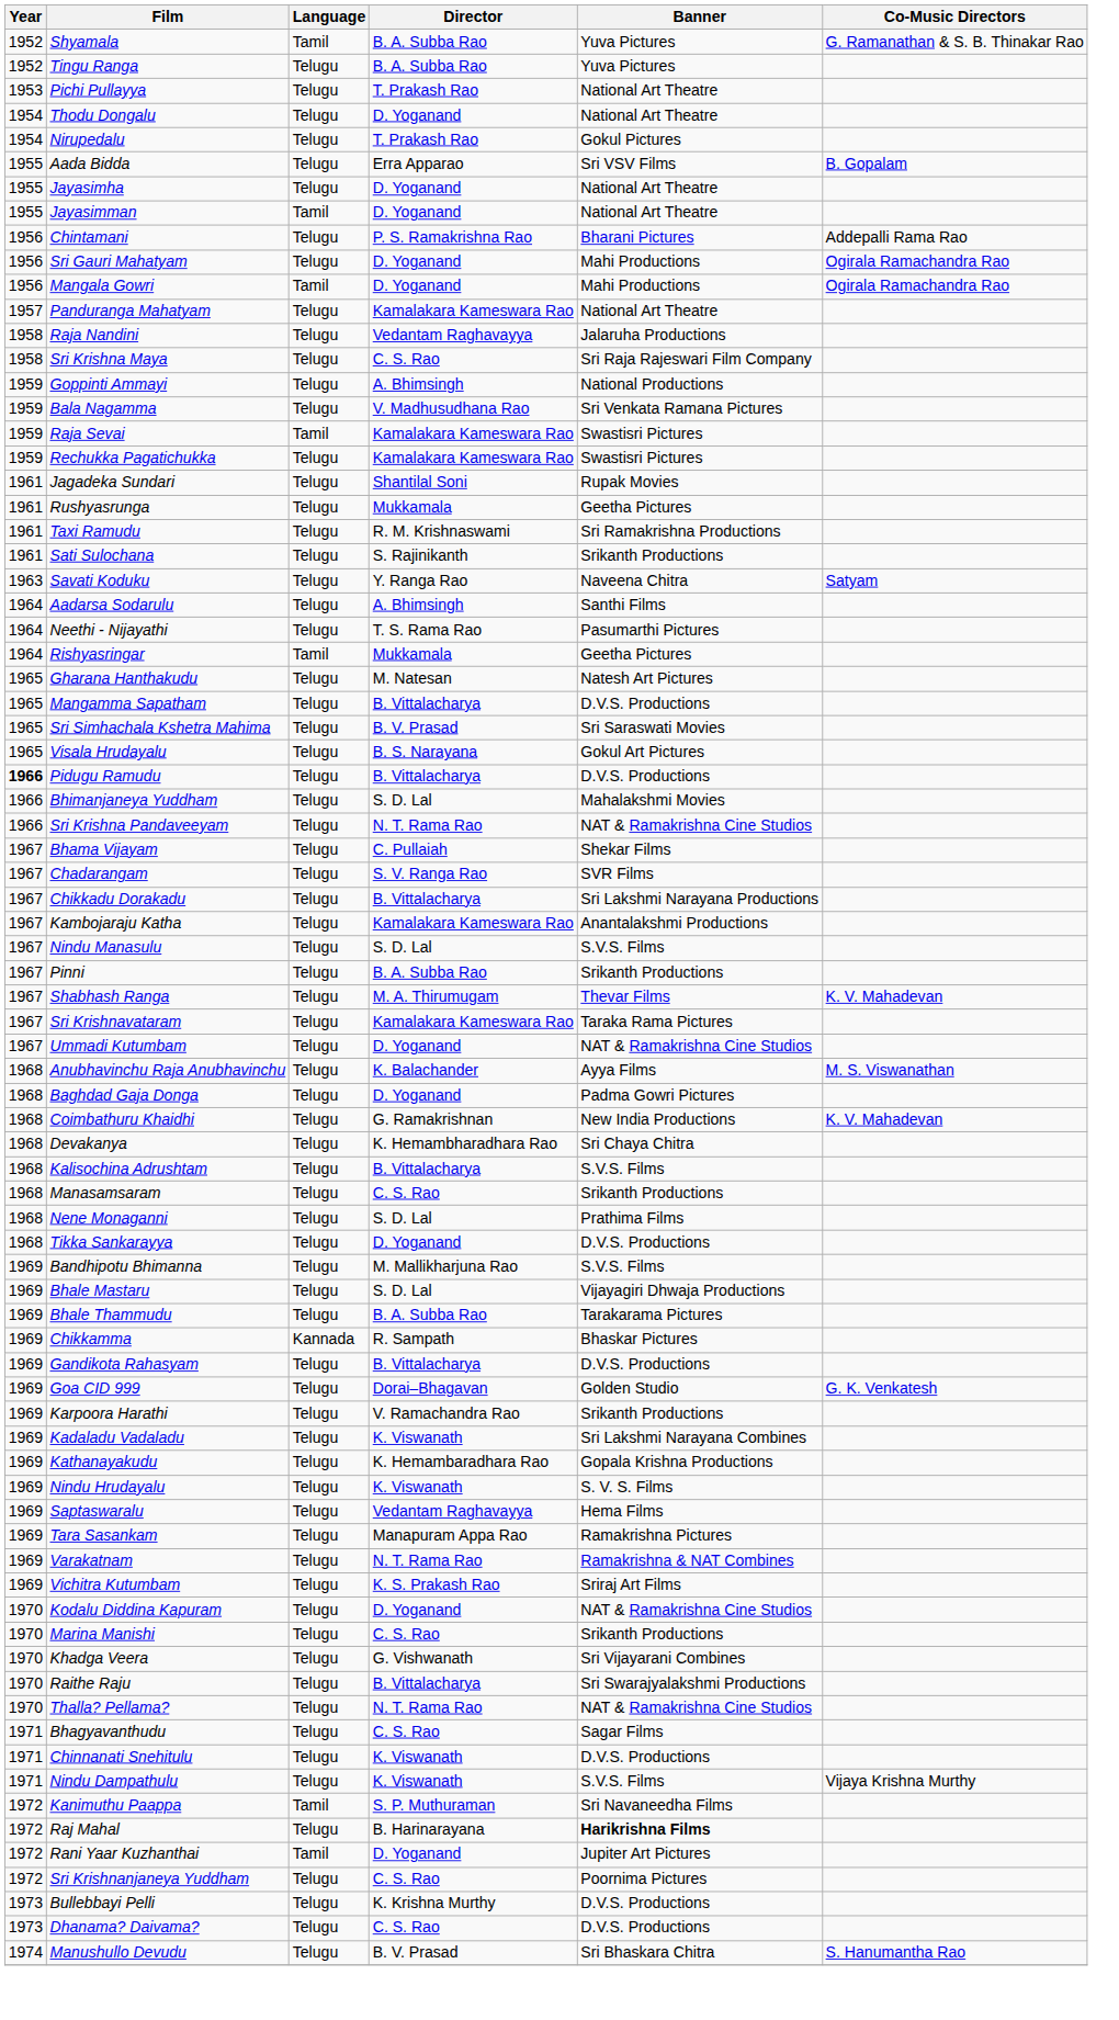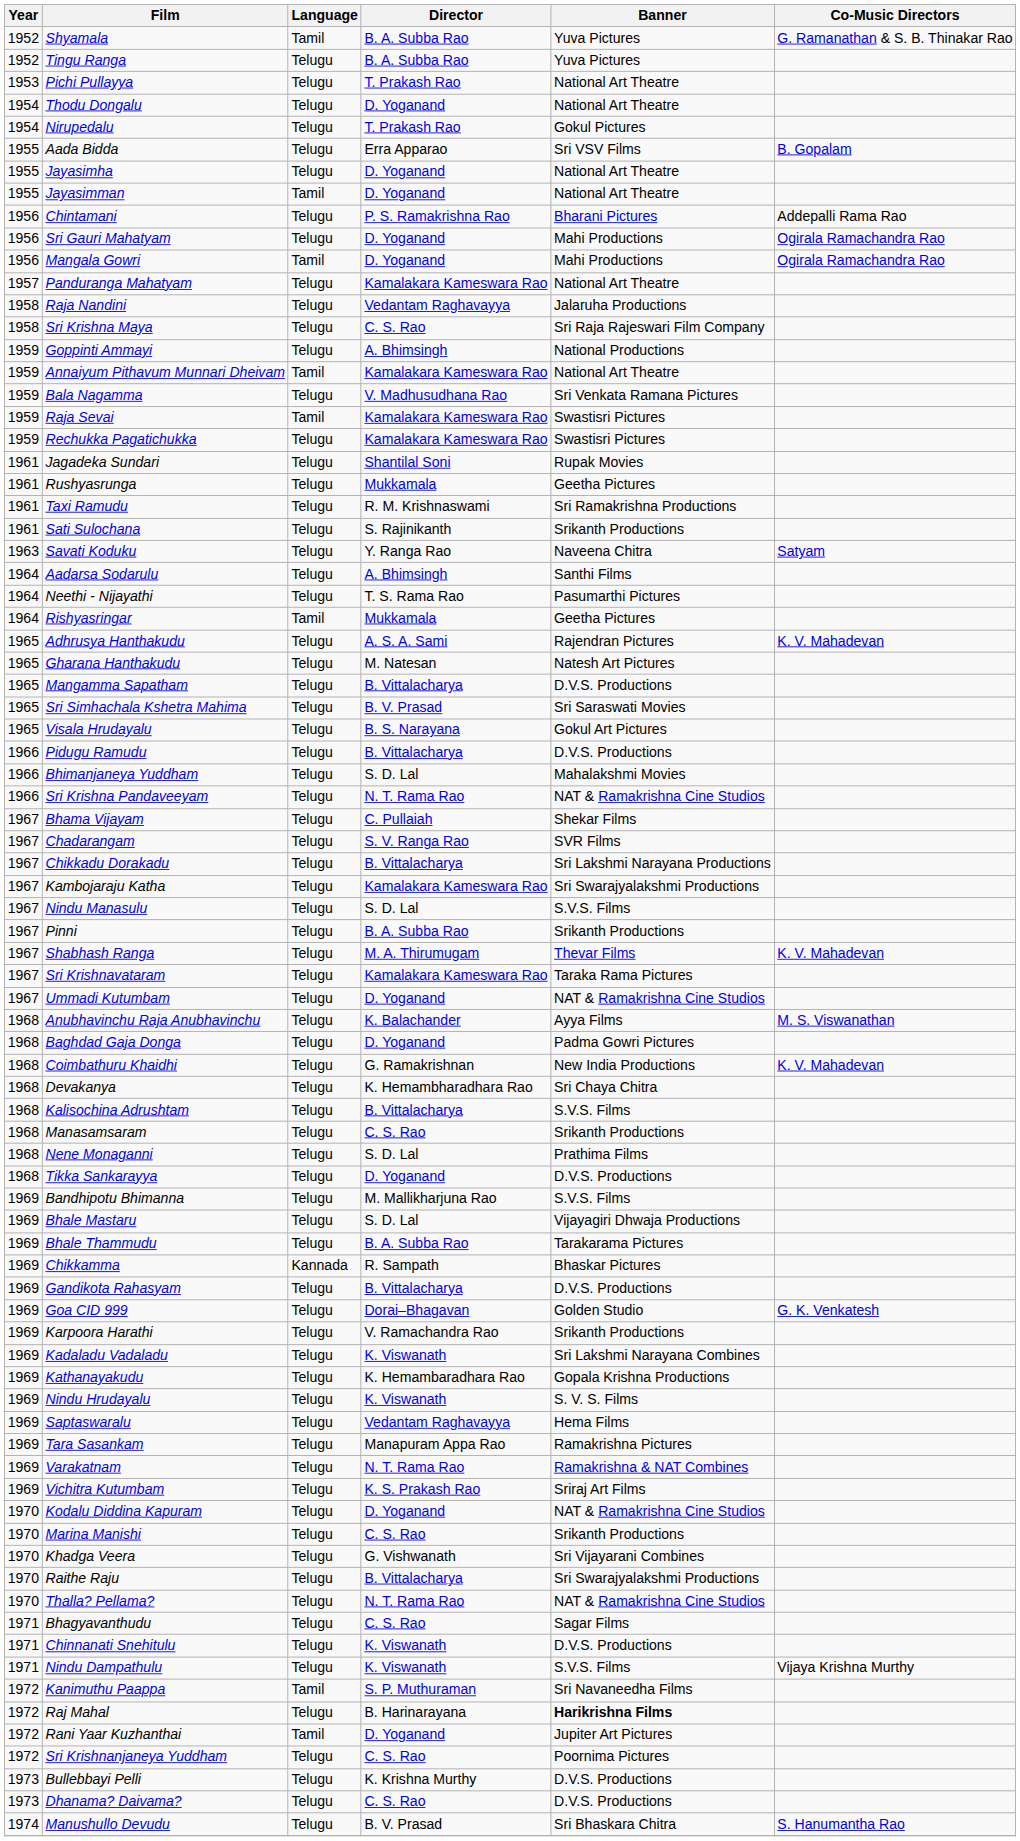+ row: 1959 | Annaiyum Pithavum Munnari Dheivam | Tamil | Kamalakara Kameswara Rao | National Art Theatre
+ row: 1965 | Adhrusya Hanthakudu | Telugu | A. S. A. Sami | Rajendran Pictures | K. V. Mahadevan
Pidugu Ramudu | Year: bold -> normal
Kambojaraju Katha | Banner: Anantalakshmi Productions -> Sri Swarajyalakshmi Productions
